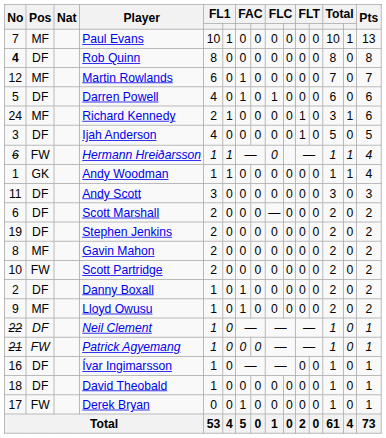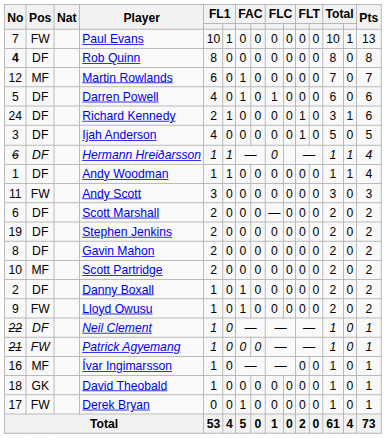Paul Evans | Pos: MF -> FW
Richard Kennedy | Pos: MF -> DF
Hermann Hreiðarsson | Pos: FW -> DF
Andy Woodman | Pos: GK -> DF
Andy Scott | Pos: DF -> FW
Gavin Mahon | Pos: MF -> DF
Scott Partridge | Pos: FW -> MF
Lloyd Owusu | Pos: MF -> FW
Ívar Ingimarsson | Pos: DF -> MF
David Theobald | Pos: DF -> GK
